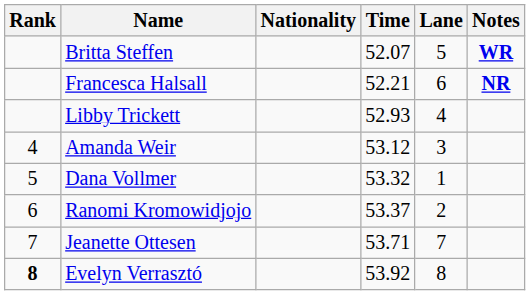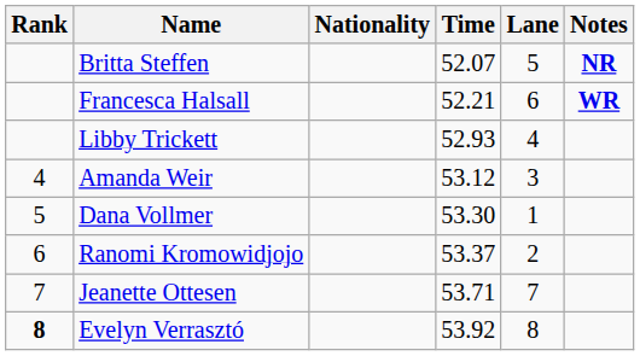Britta Steffen | Notes: WR -> NR
Francesca Halsall | Notes: NR -> WR
Dana Vollmer | Time: 53.32 -> 53.30
